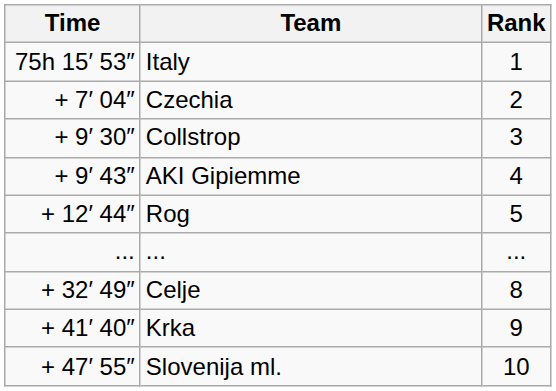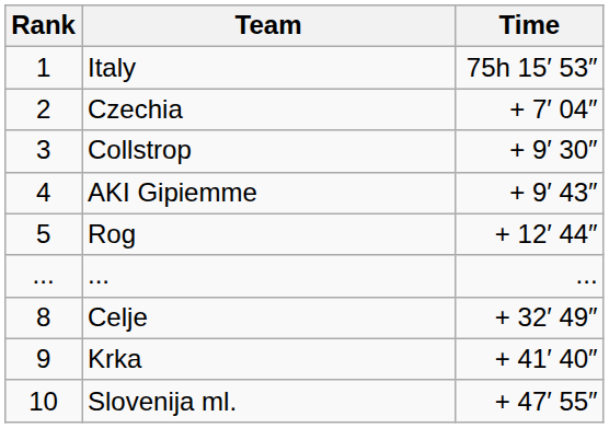columns swapped: Rank <-> Time
